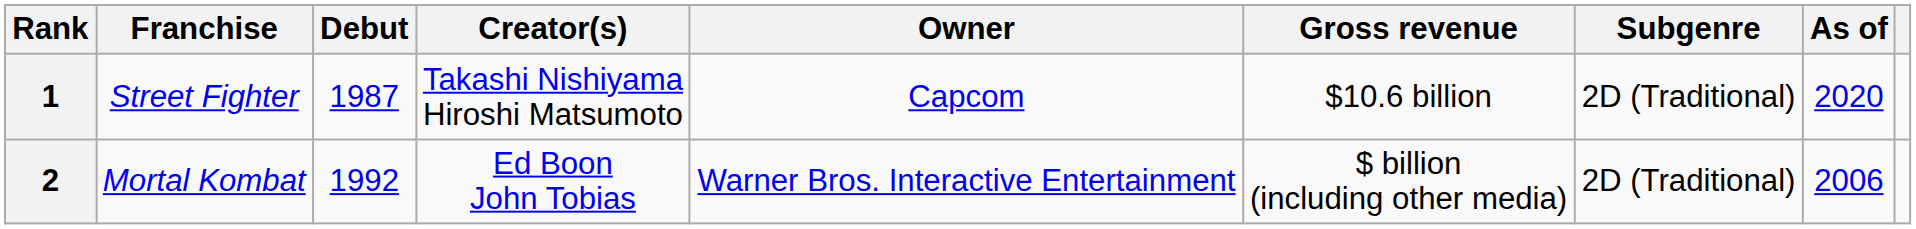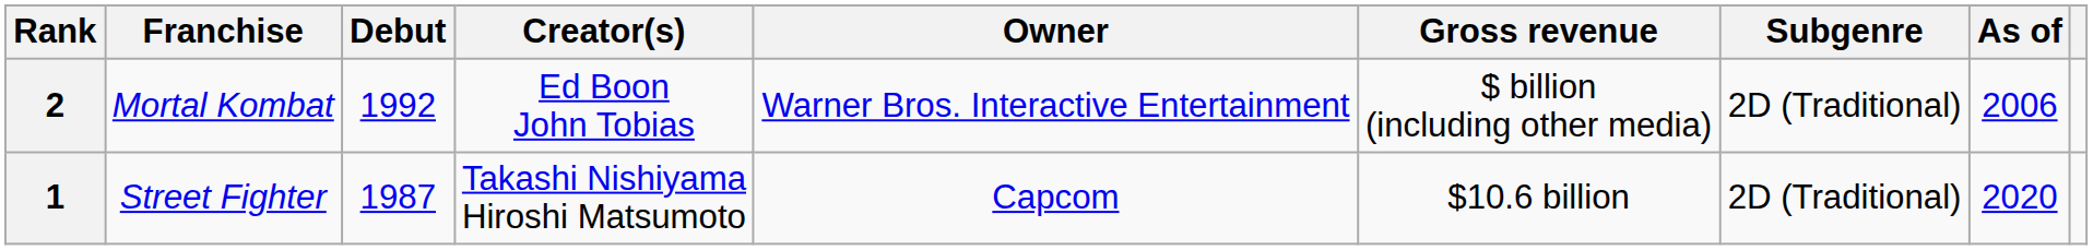rows swapped: 1 <-> 2
